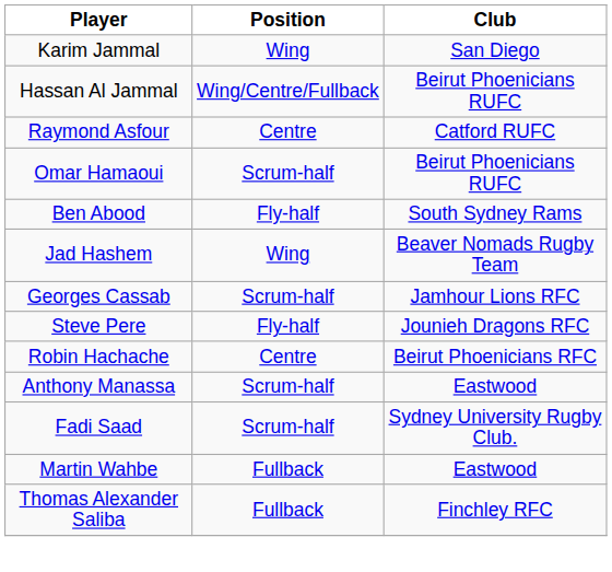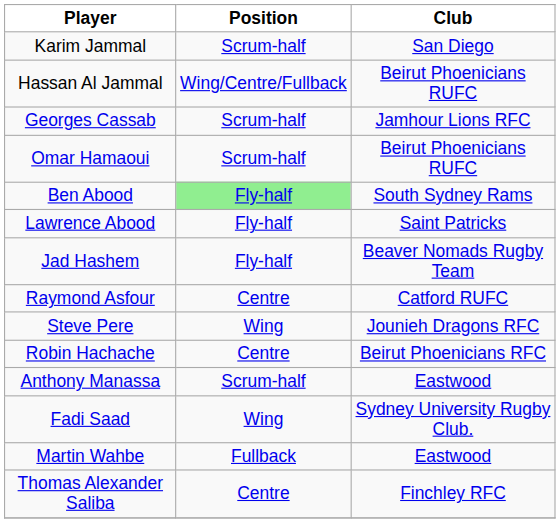Karim Jammal | Position: Wing -> Scrum-half
rows swapped: Georges Cassab <-> Raymond Asfour
Ben Abood | Position: no background -> lightgreen background
+ row: Lawrence Abood | Fly-half | Saint Patricks
Jad Hashem | Position: Wing -> Fly-half
Steve Pere | Position: Fly-half -> Wing
Fadi Saad | Position: Scrum-half -> Wing
Thomas Alexander Saliba | Position: Fullback -> Centre
